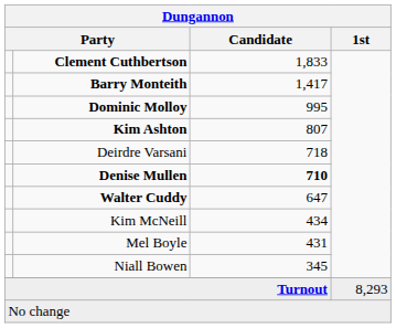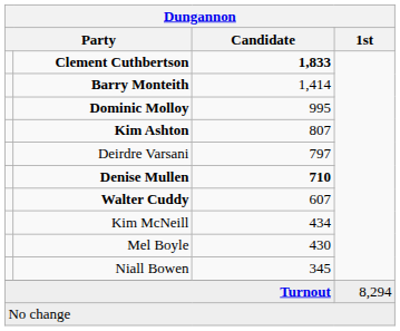Clement Cuthbertson | Candidate: normal -> bold
Barry Monteith | Candidate: 1,417 -> 1,414
Deirdre Varsani | Candidate: 718 -> 797
Walter Cuddy | Candidate: 647 -> 607
Mel Boyle | Candidate: 431 -> 430
Turnout | 1st: 8,293 -> 8,294
